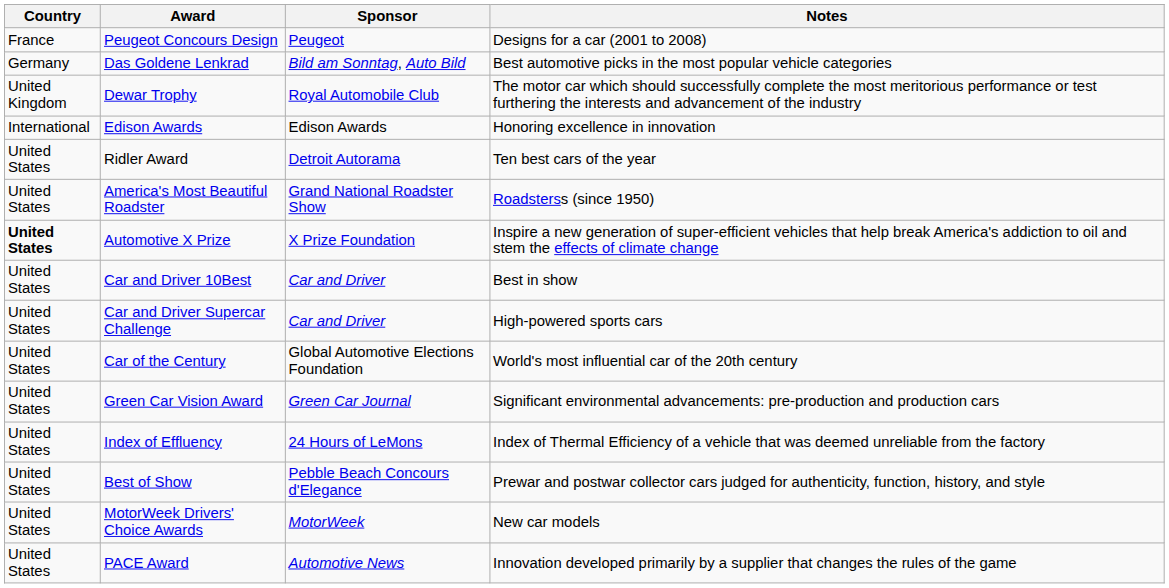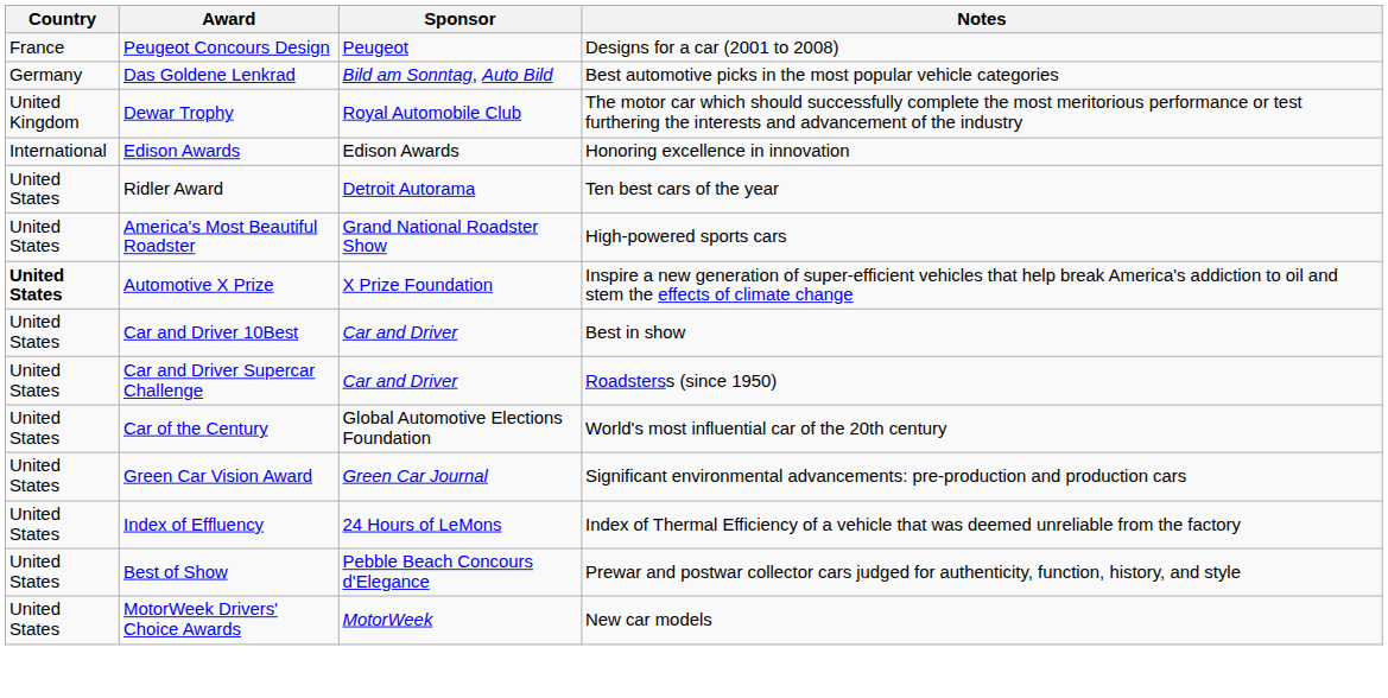America's Most Beautiful Roadster | Notes: Roadsterss (since 1950) -> High-powered sports cars
Car and Driver Supercar Challenge | Notes: High-powered sports cars -> Roadsterss (since 1950)
- row: United States | PACE Award | Automotive News | Innovation developed primarily by a supplier that changes the rules of the game
